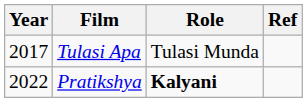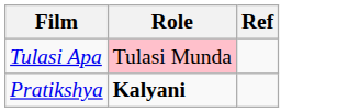- column: Year | 2017 | 2022
Tulasi Apa | Role: no background -> pink background
